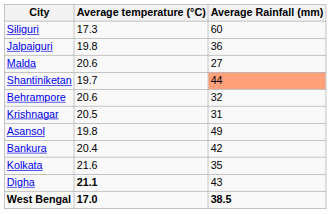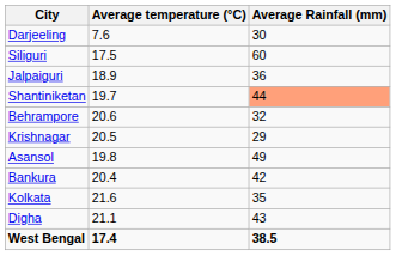+ row: Darjeeling | 7.6 | 30
Siliguri | Average temperature (°C): 17.3 -> 17.5
Jalpaiguri | Average temperature (°C): 19.8 -> 18.9
- row: Malda | 20.6 | 27
Krishnagar | Average Rainfall (mm): 31 -> 29
Digha | Average temperature (°C): bold -> normal
West Bengal | Average temperature (°C): 17.0 -> 17.4
